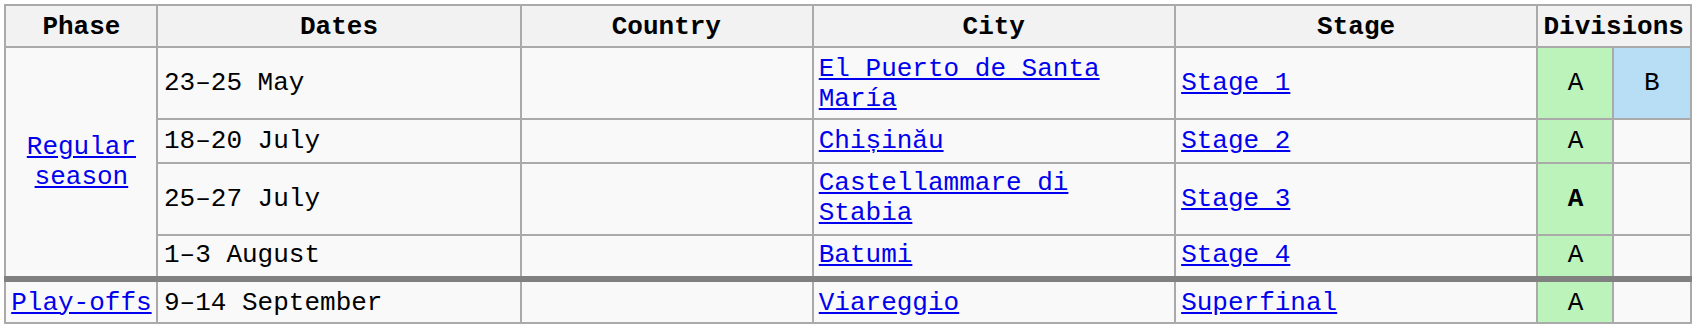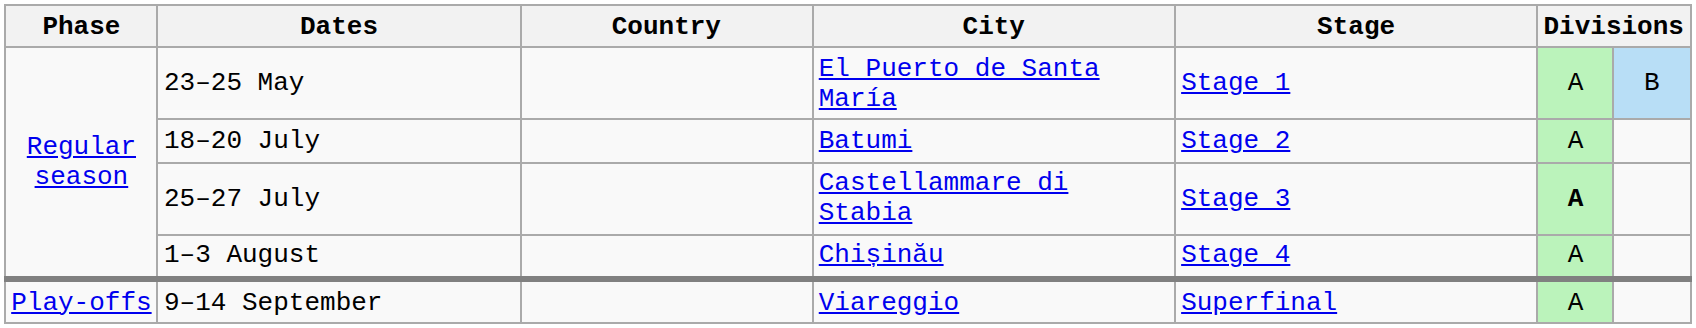18–20 July | City: Chișinău -> Batumi
1–3 August | City: Batumi -> Chișinău
